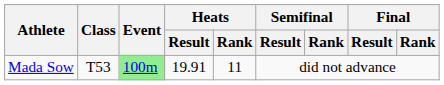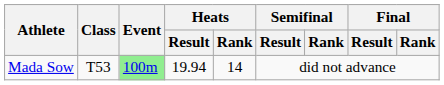Mada Sow | Heats / Result: 19.91 -> 19.94
Mada Sow | Heats / Rank: 11 -> 14
